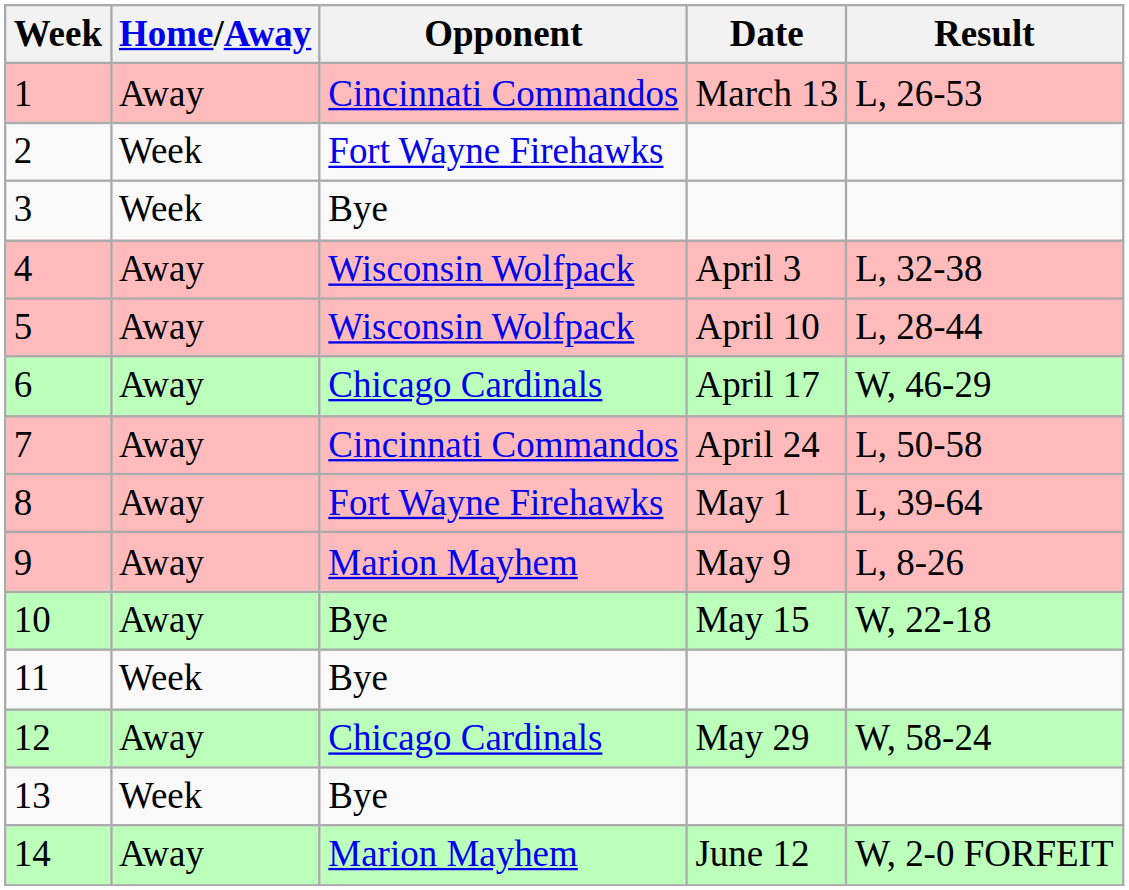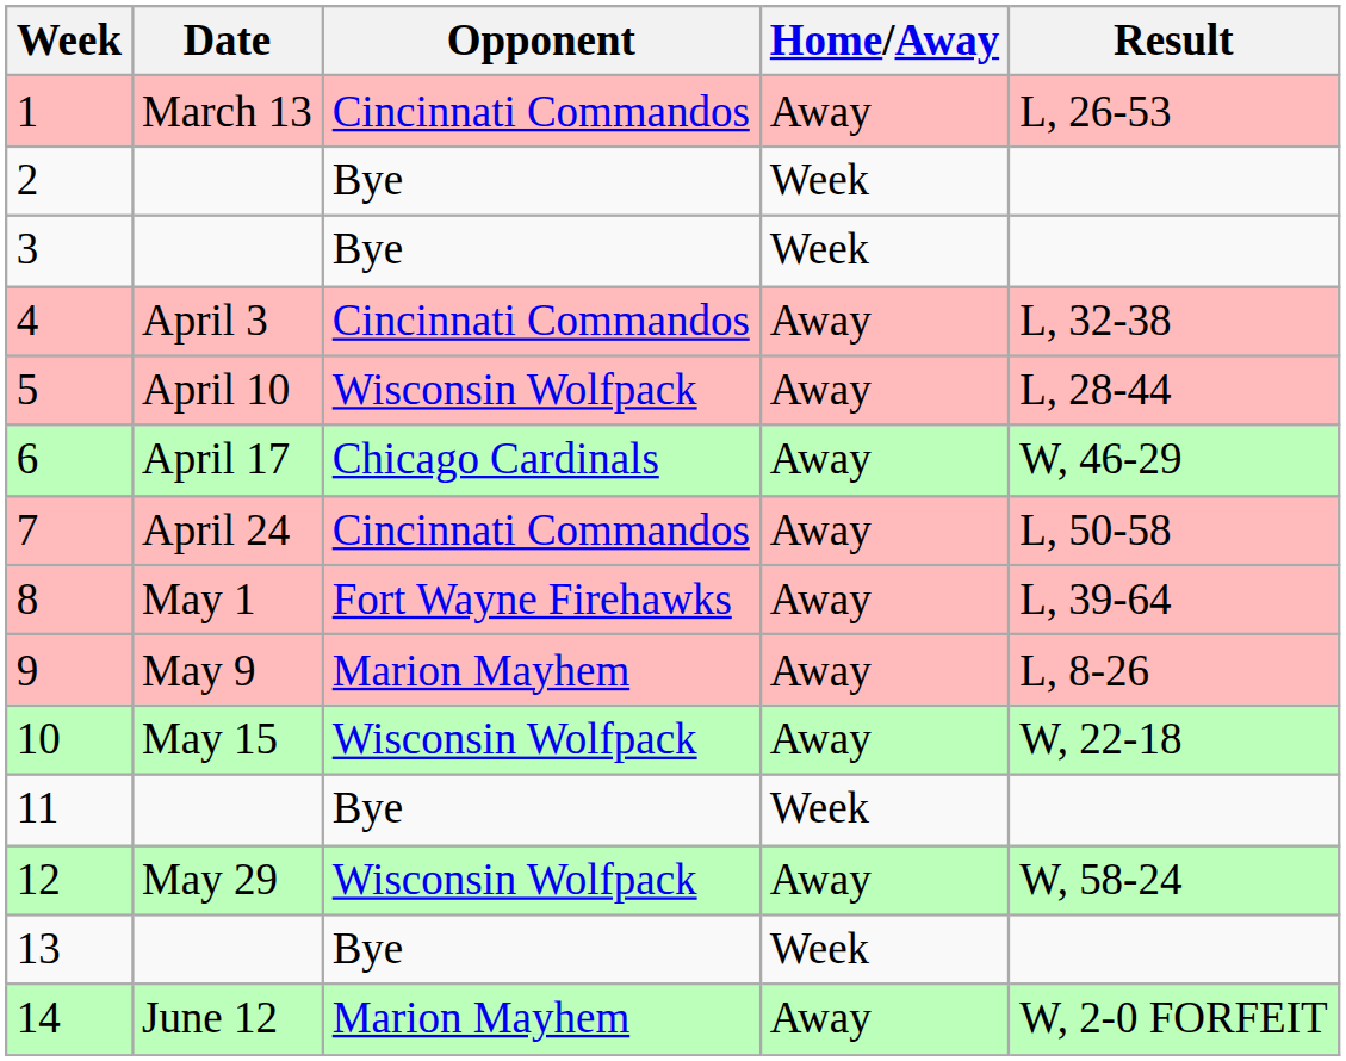columns swapped: Date <-> Home/Away
2 | Opponent: Fort Wayne Firehawks -> Bye
4 | Opponent: Wisconsin Wolfpack -> Cincinnati Commandos
10 | Opponent: Bye -> Wisconsin Wolfpack
12 | Opponent: Chicago Cardinals -> Wisconsin Wolfpack
